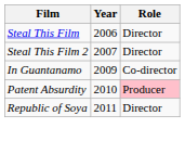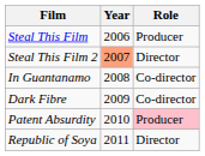Steal This Film | Role: Director -> Producer
Steal This Film 2 | Year: no background -> lightsalmon background
In Guantanamo | Year: 2009 -> 2008
+ row: Dark Fibre | 2009 | Co-director
